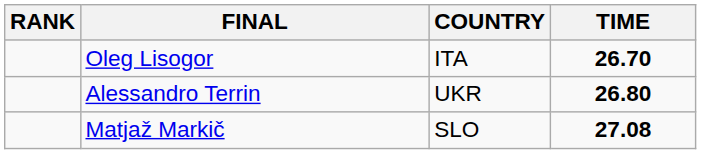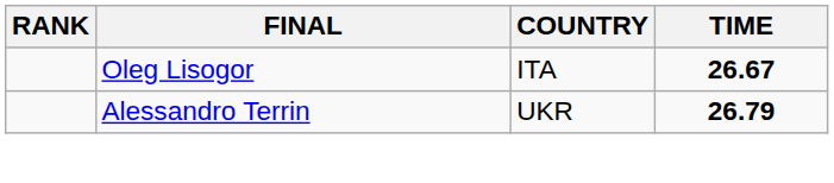Oleg Lisogor | TIME: 26.70 -> 26.67
Alessandro Terrin | TIME: 26.80 -> 26.79
- row: Matjaž Markič | SLO | 27.08
